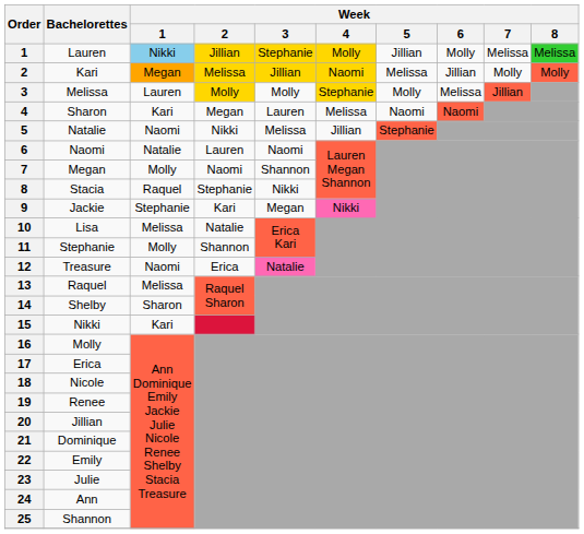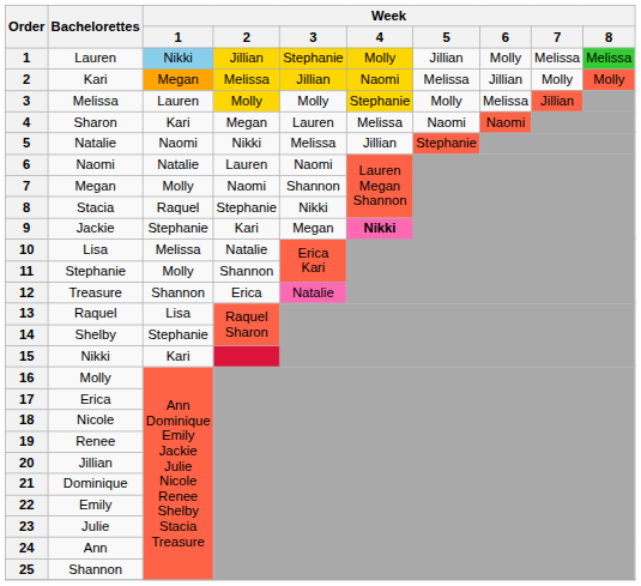9 | Week / 4: normal -> bold
12 | Week / 1: Naomi -> Shannon
13 | Week / 1: Melissa -> Lisa
14 | Week / 1: Sharon -> Stephanie
